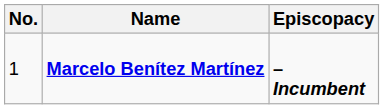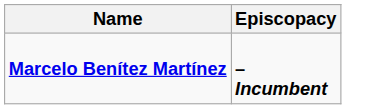- column: No. | 1
